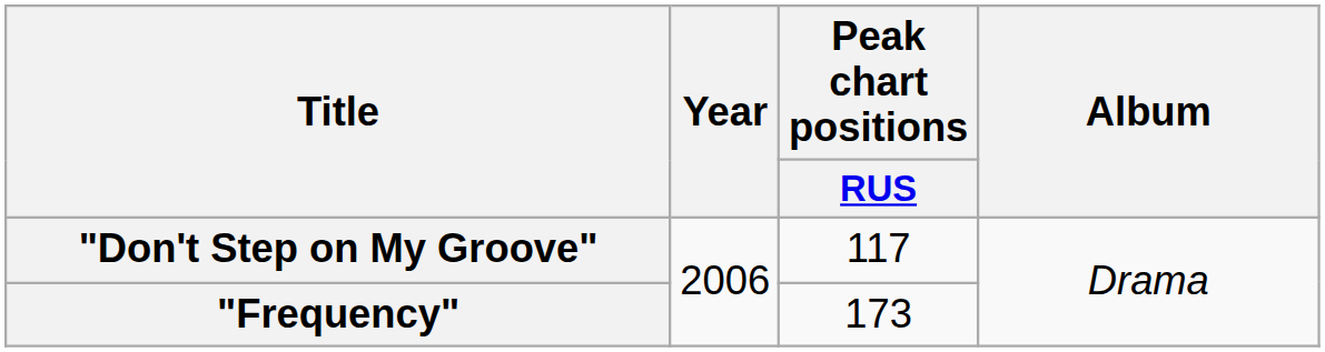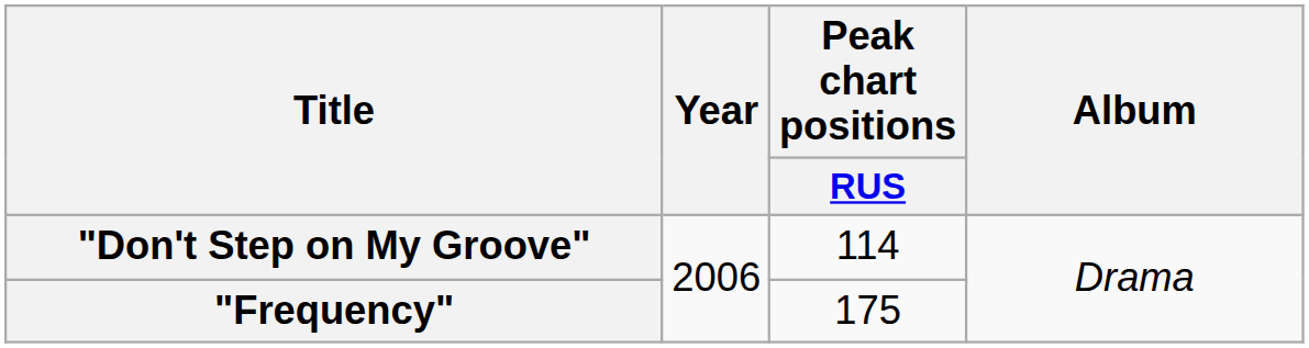"Don't Step on My Groove" | Peak chart positions / RUS: 117 -> 114
"Frequency" | Peak chart positions / RUS: 173 -> 175
